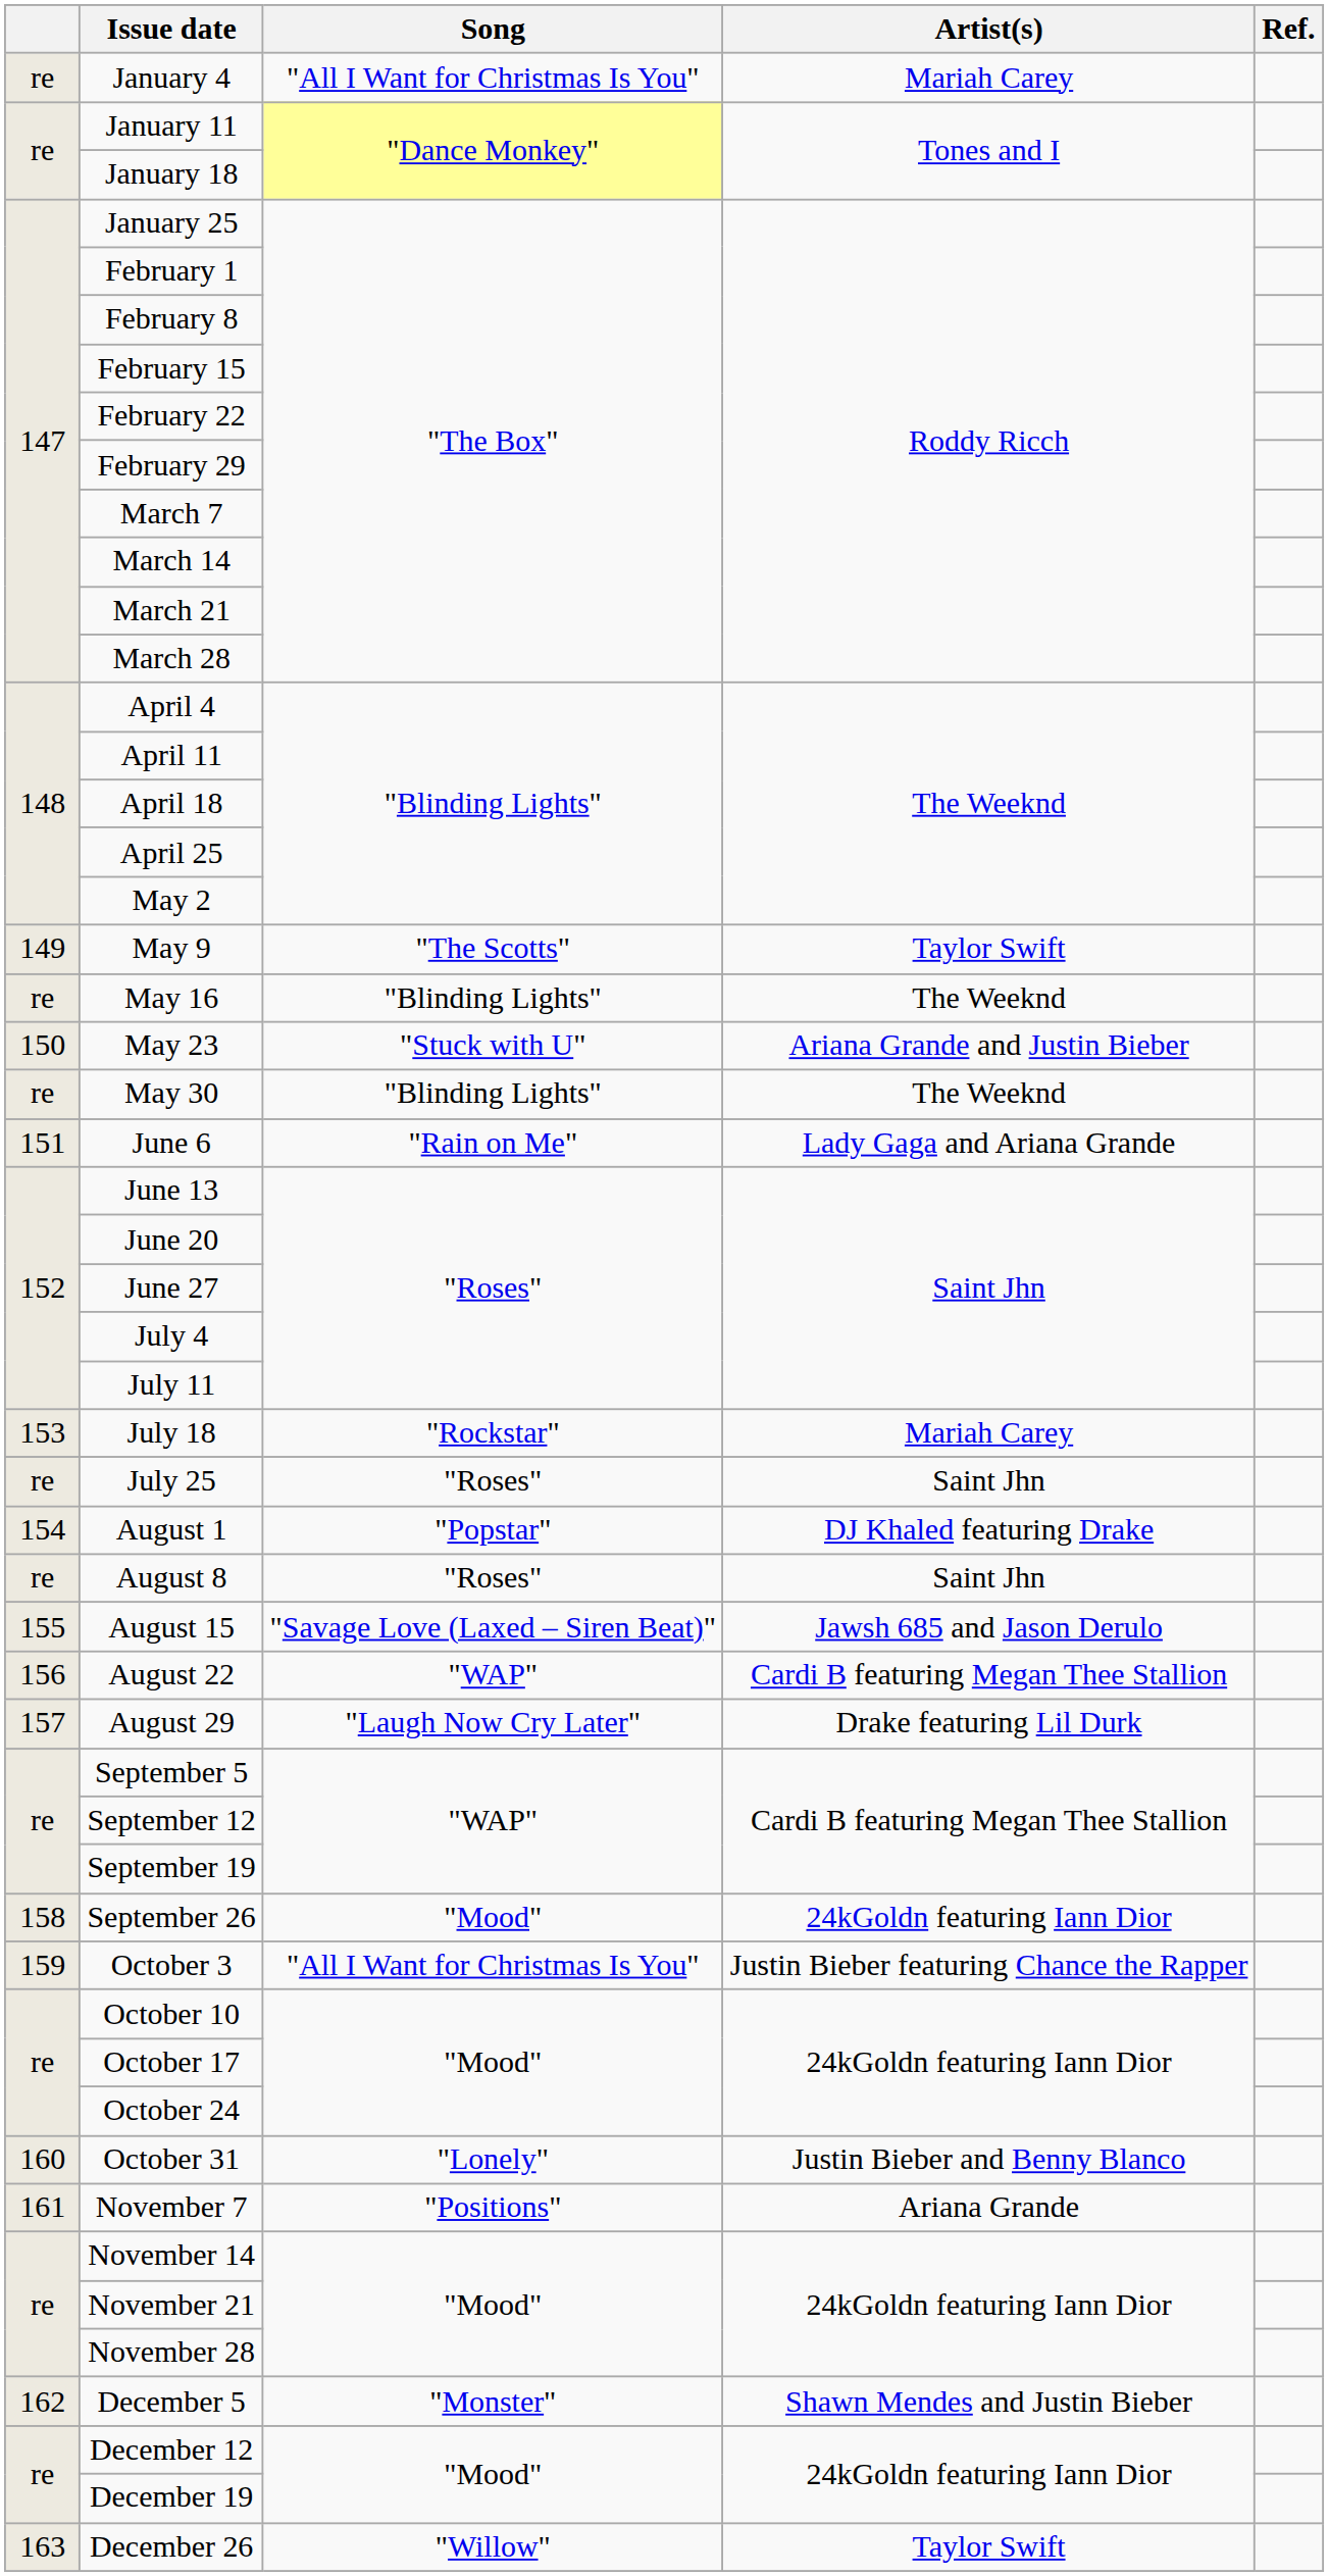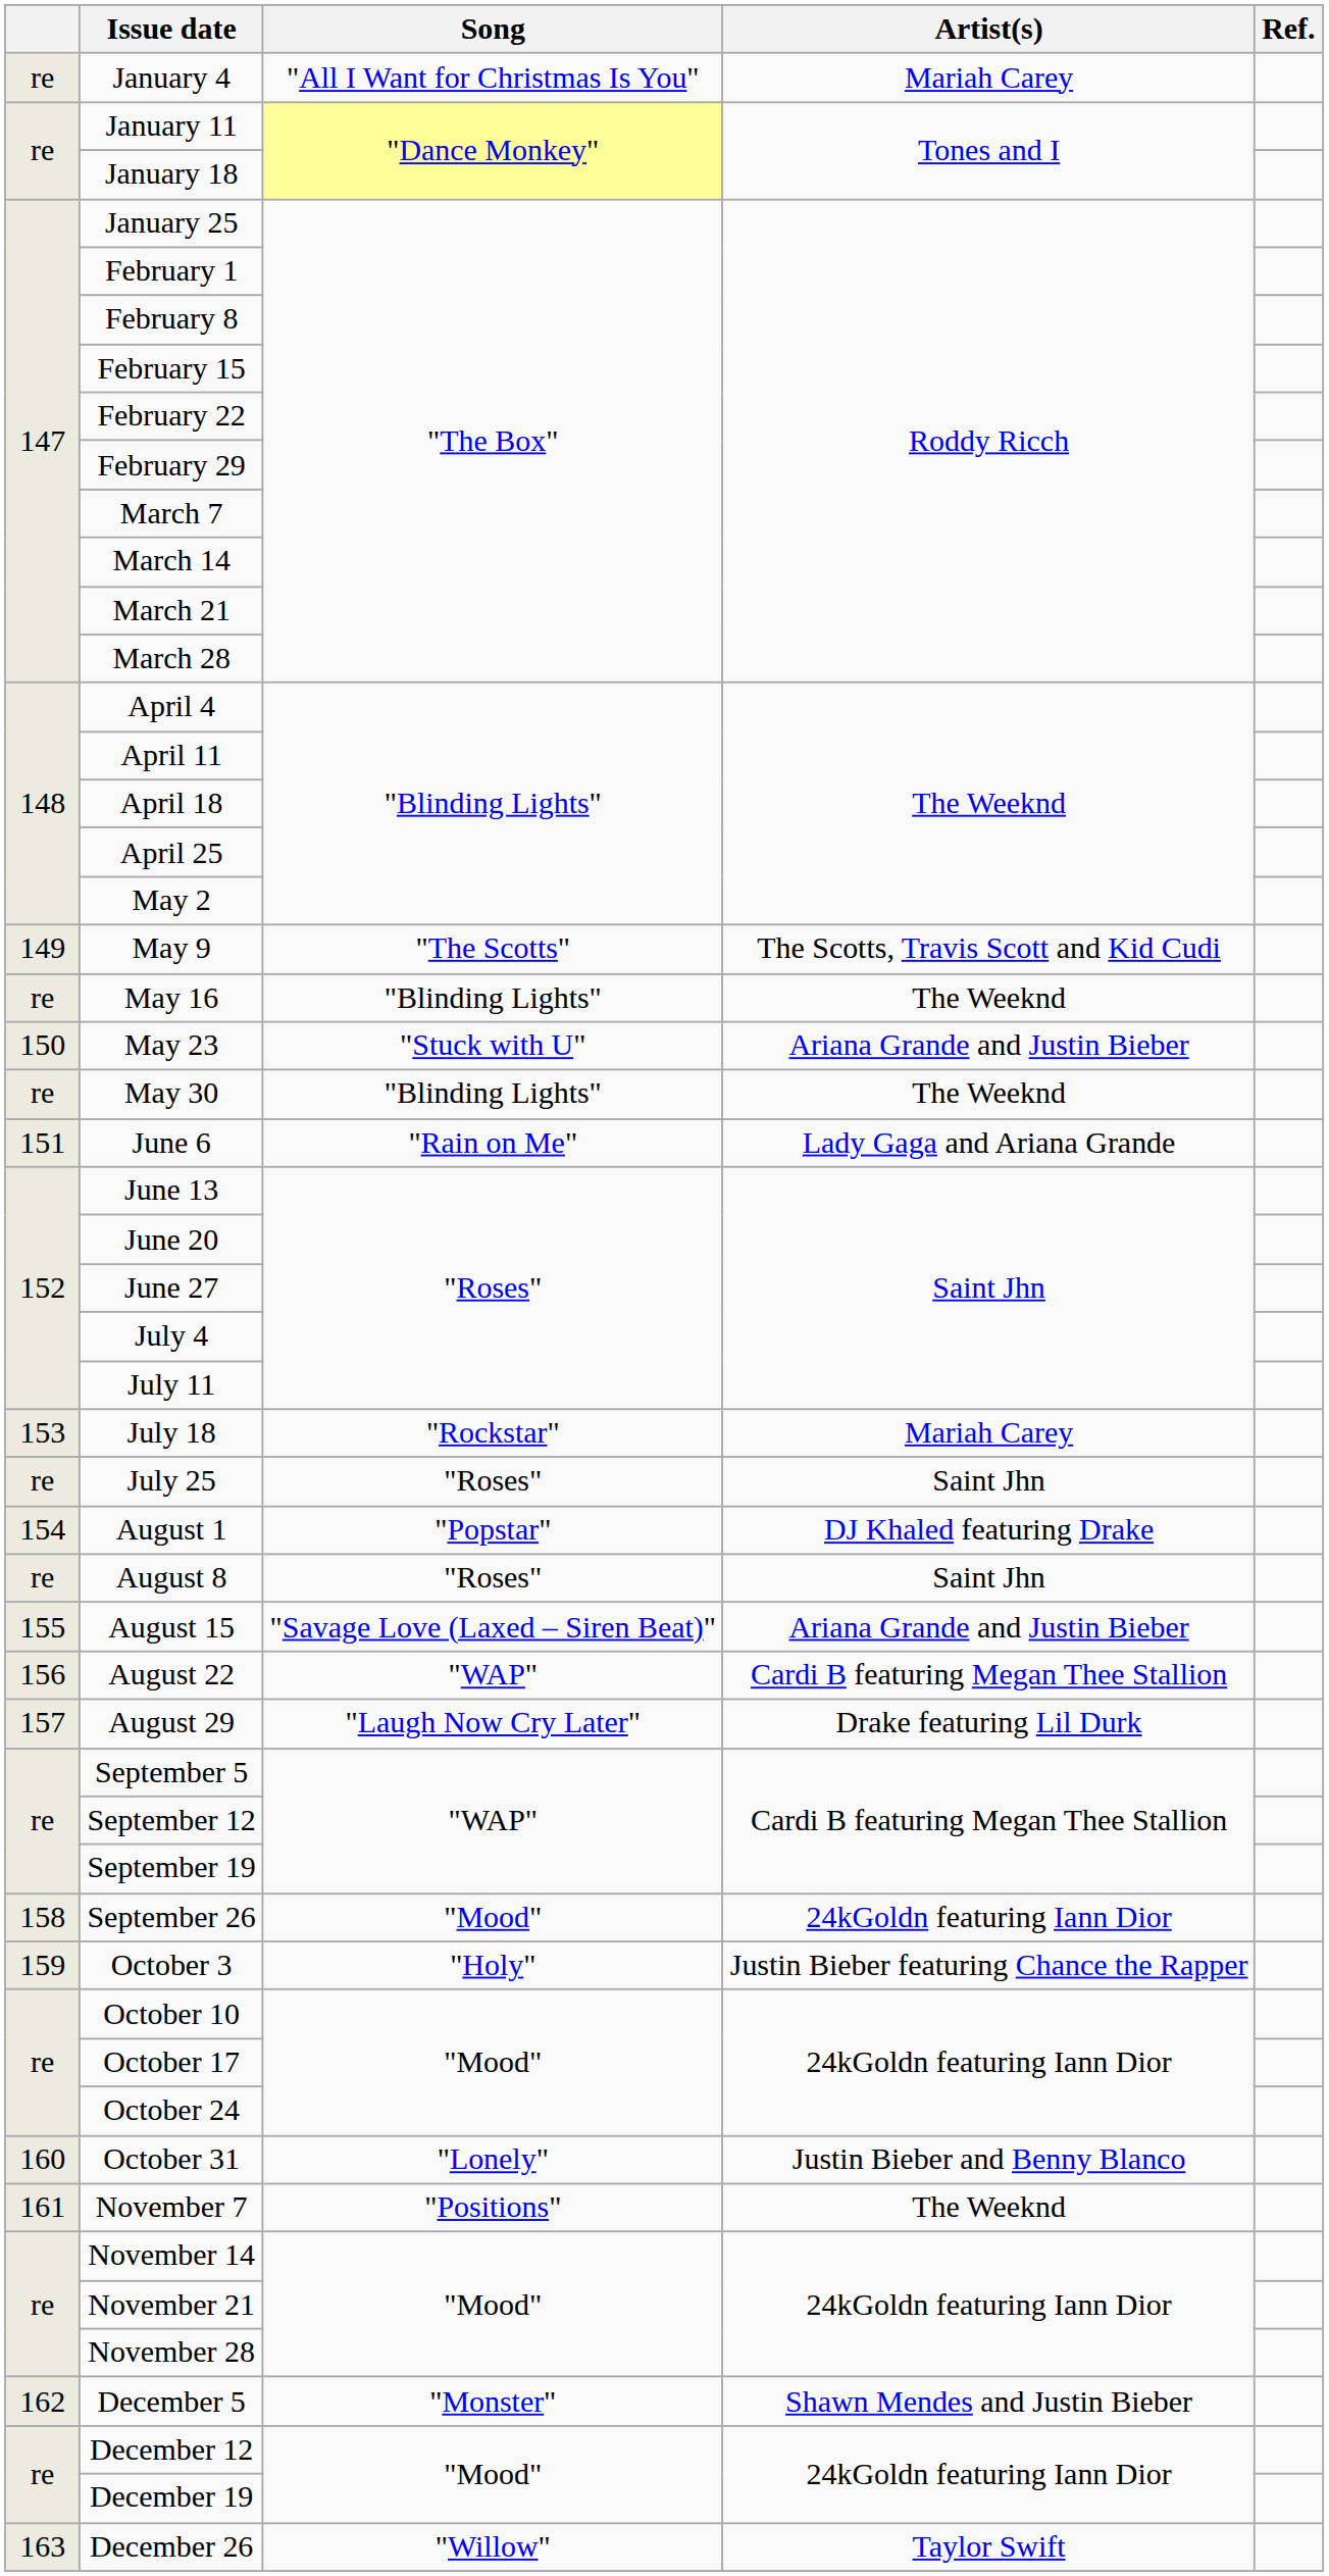May 9 | Artist(s): Taylor Swift -> The Scotts, Travis Scott and Kid Cudi
August 15 | Artist(s): Jawsh 685 and Jason Derulo -> Ariana Grande and Justin Bieber
October 3 | Song: "All I Want for Christmas Is You" -> "Holy"
November 7 | Artist(s): Ariana Grande -> The Weeknd
